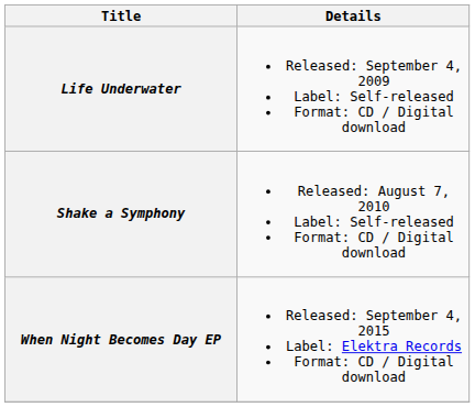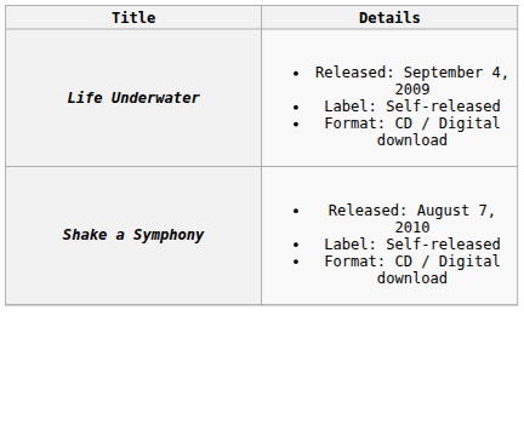- row: When Night Becomes Day EP | Released: September 4, 2015 Label: Elektra Records Format: CD / Digital download
